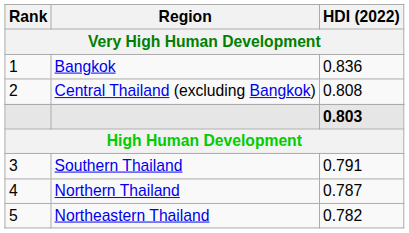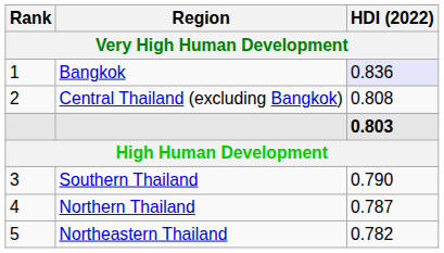Bangkok | HDI (2022): no background -> lavender background
Southern Thailand | HDI (2022): 0.791 -> 0.790
